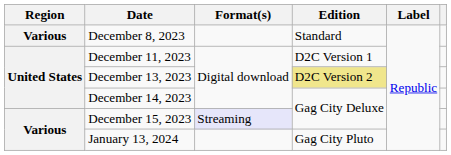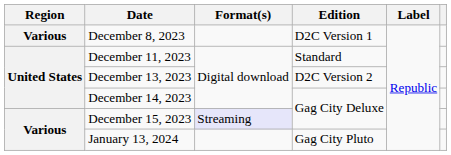December 8, 2023 | Edition: Standard -> D2C Version 1
December 11, 2023 | Edition: D2C Version 1 -> Standard
December 13, 2023 | Edition: khaki background -> no background
